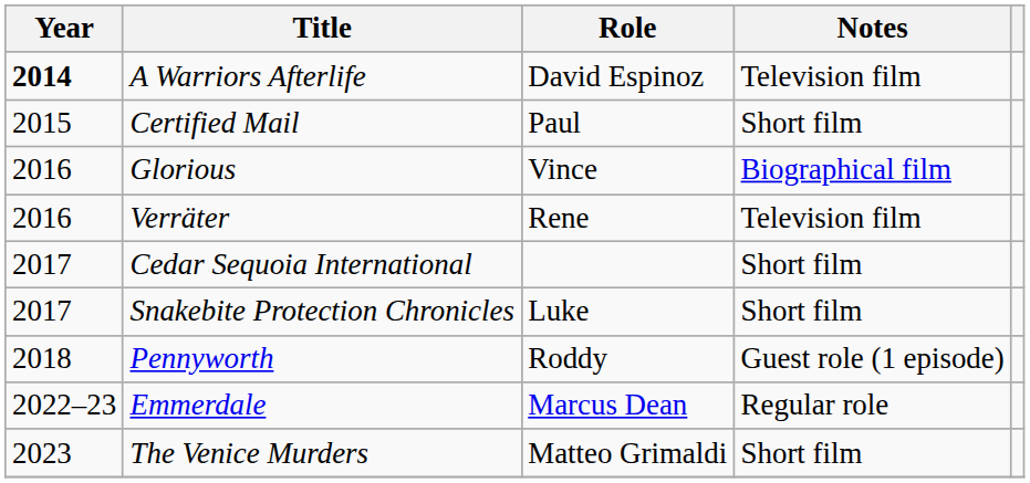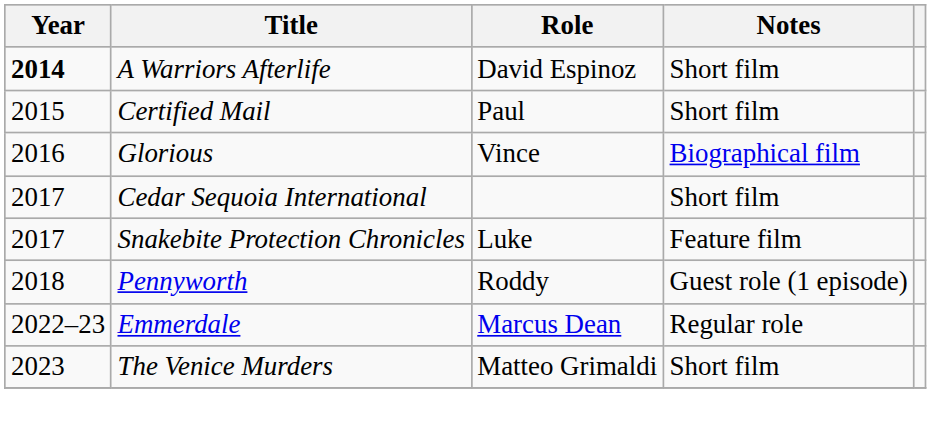A Warriors Afterlife | Notes: Television film -> Short film
- row: 2016 | Verräter | Rene | Television film
Snakebite Protection Chronicles | Notes: Short film -> Feature film
